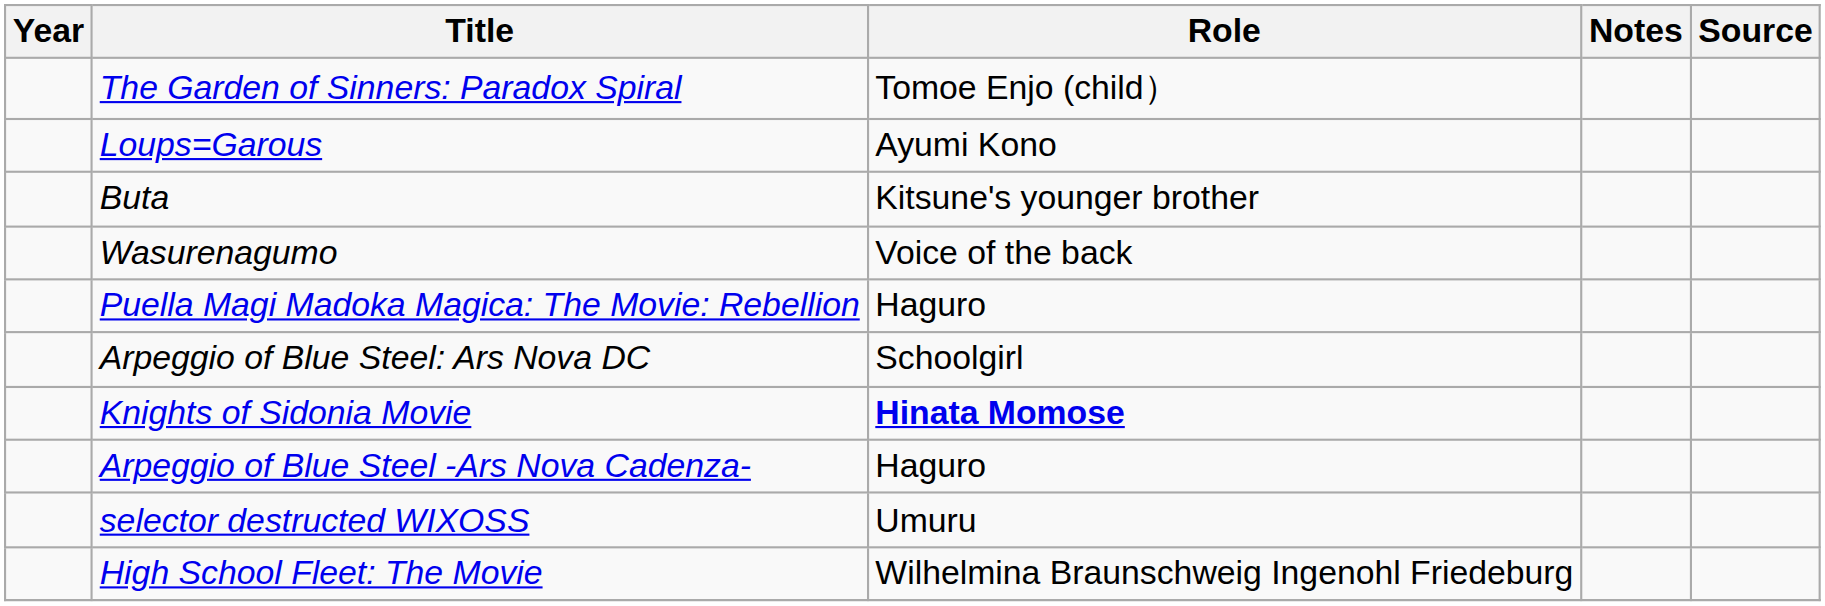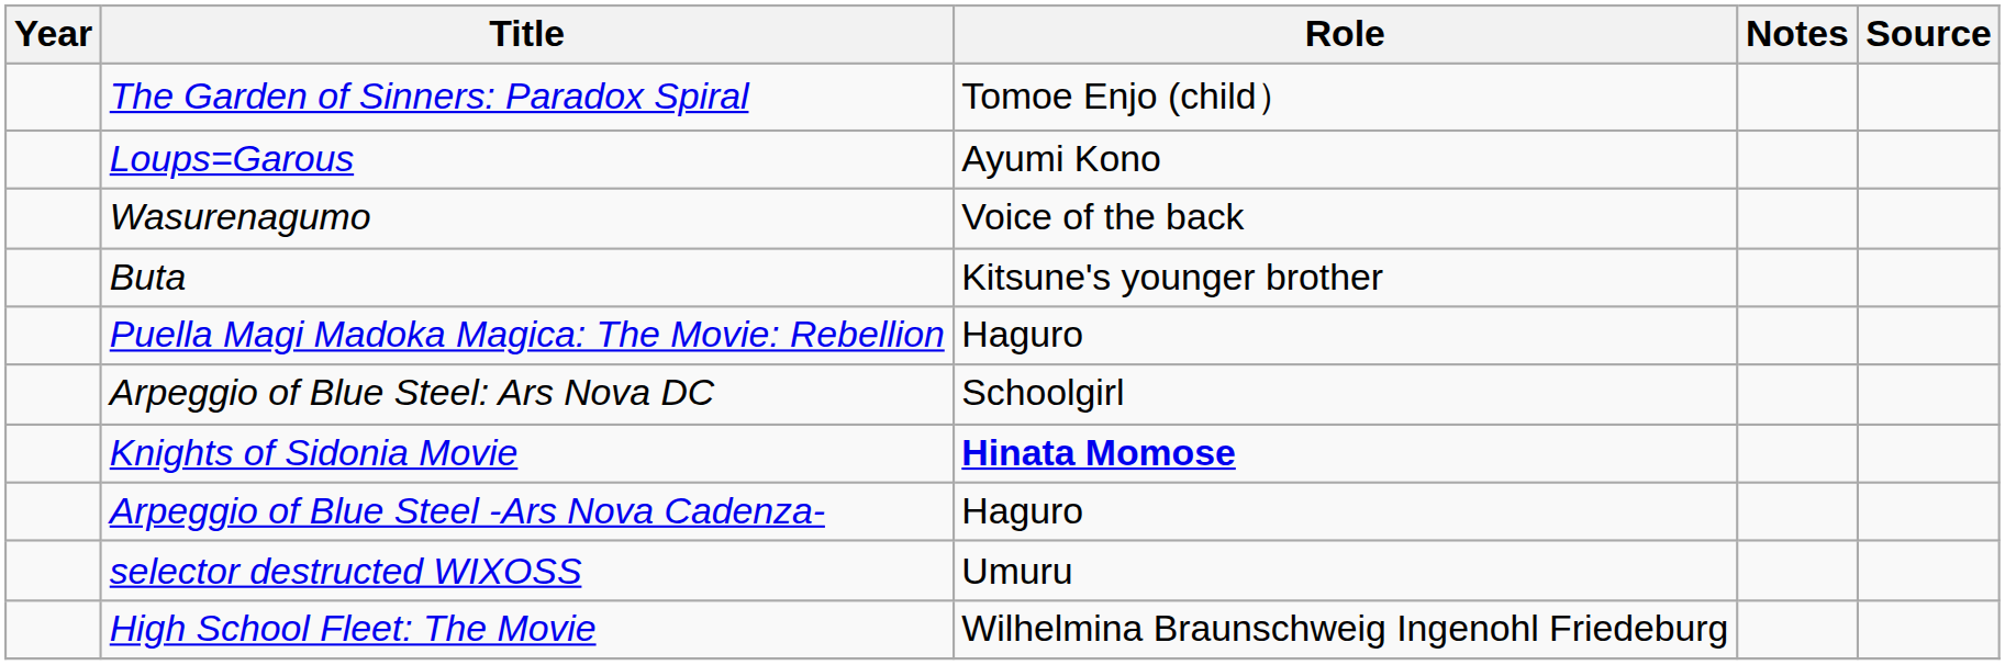rows swapped: Buta <-> Wasurenagumo
